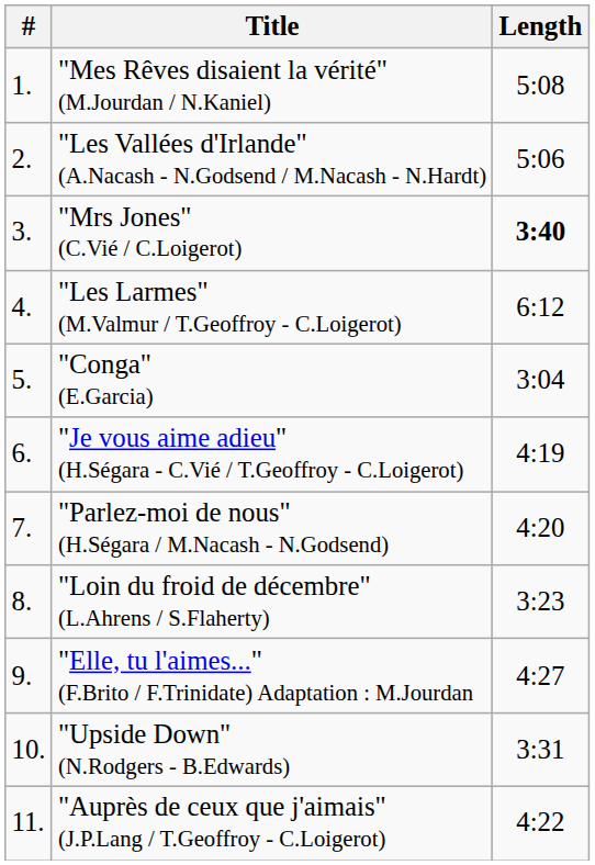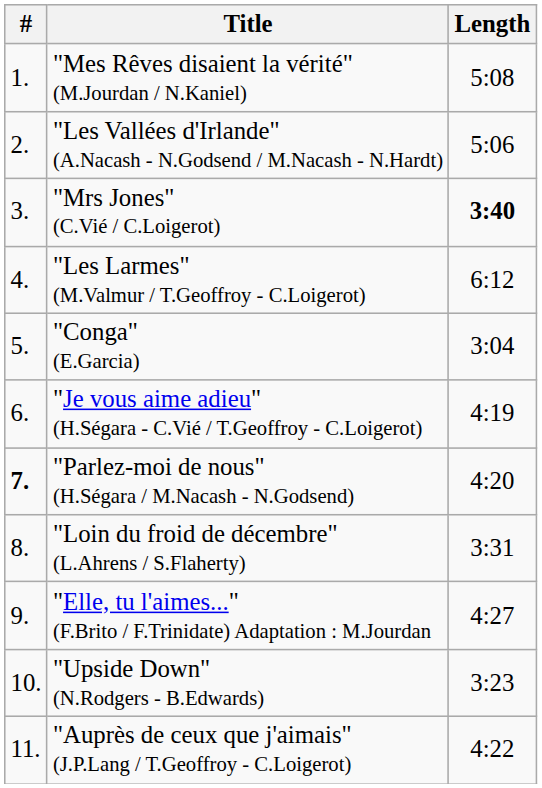"Parlez-moi de nous" (H.Ségara / M.Nacash - N.Godsend) | #: normal -> bold
"Loin du froid de décembre" (L.Ahrens / S.Flaherty) | Length: 3:23 -> 3:31
"Upside Down" (N.Rodgers - B.Edwards) | Length: 3:31 -> 3:23
